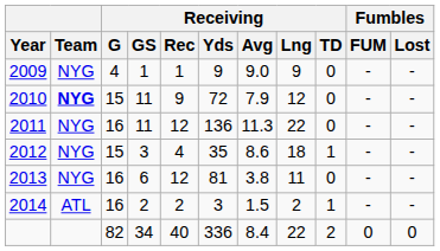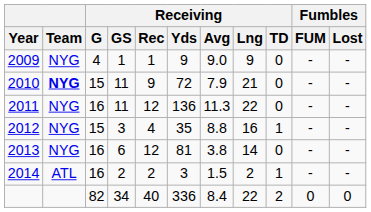2010 | Receiving / Lng: 12 -> 21
2012 | Receiving / Avg: 8.6 -> 8.8
2012 | Receiving / Lng: 18 -> 16
2013 | Receiving / Lng: 11 -> 14
